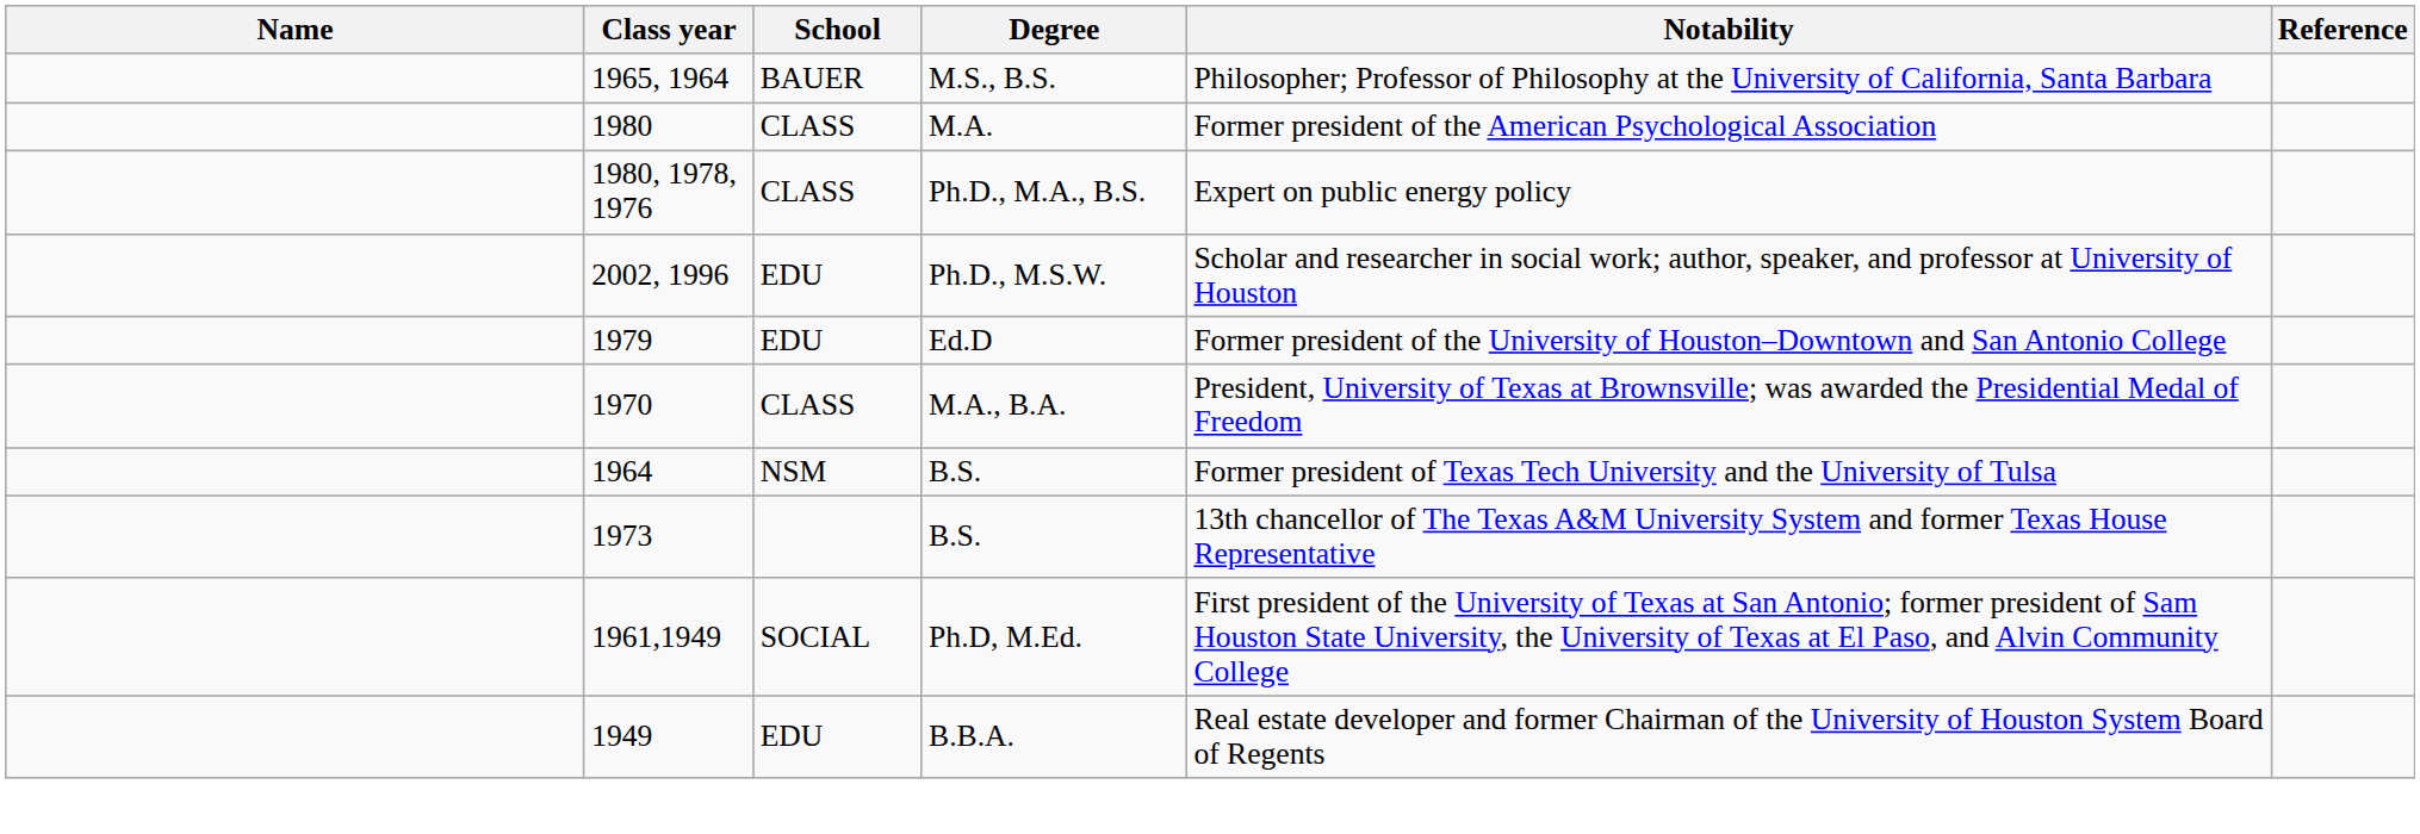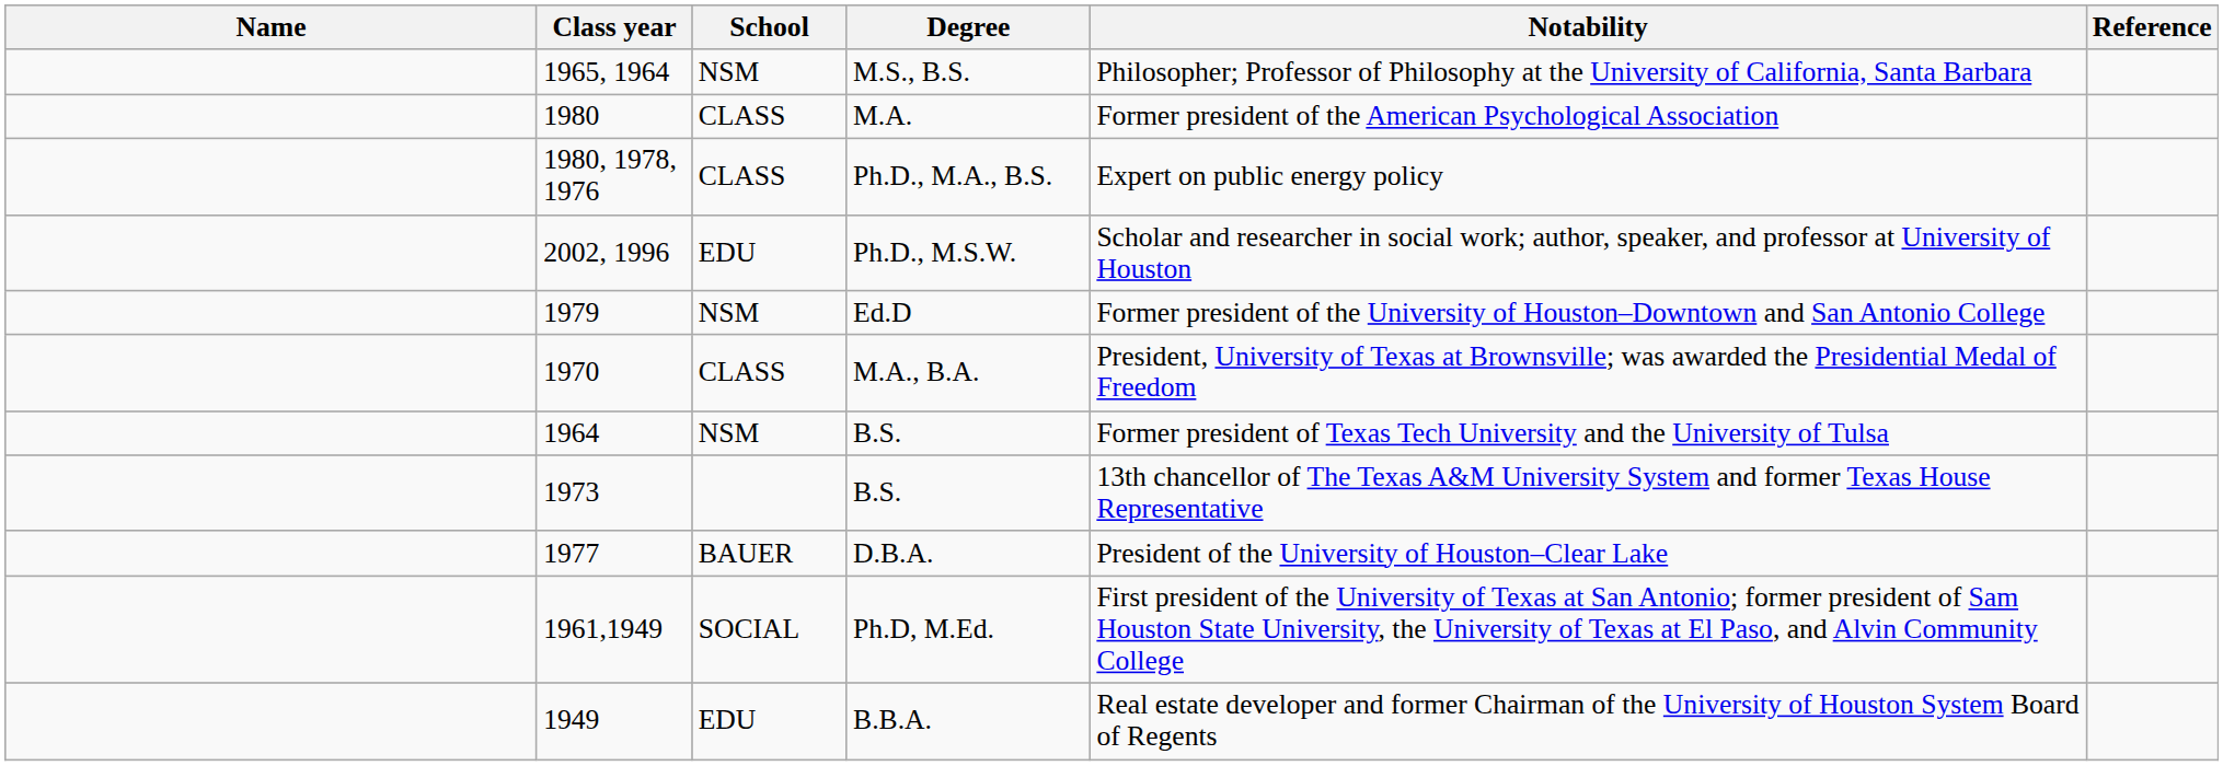M.S., B.S. | School: BAUER -> NSM
Ed.D | School: EDU -> NSM
+ row: 1977 | BAUER | D.B.A. | President of the University of Houston–Clear Lake
